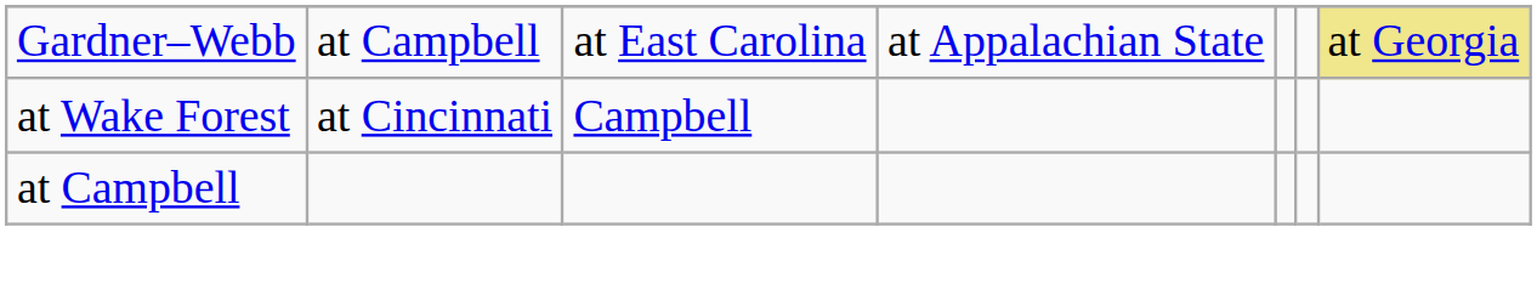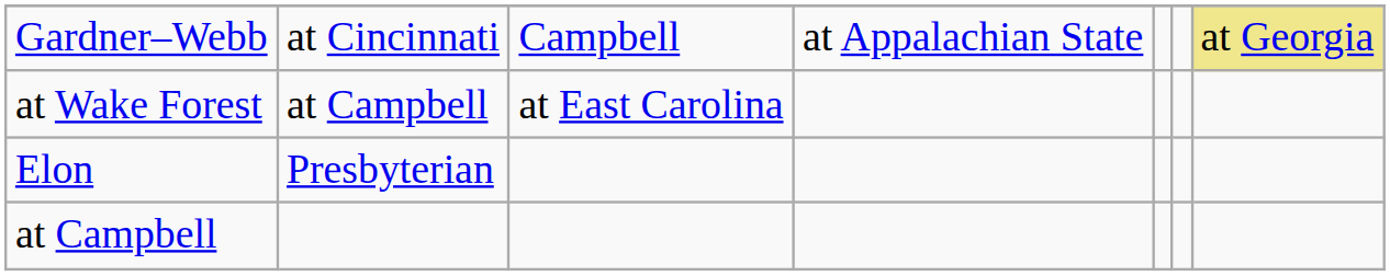Gardner–Webb | column 2: at Campbell -> at Cincinnati
Gardner–Webb | column 3: at East Carolina -> Campbell
at Wake Forest | column 2: at Cincinnati -> at Campbell
at Wake Forest | column 3: Campbell -> at East Carolina
+ row: Elon | Presbyterian
